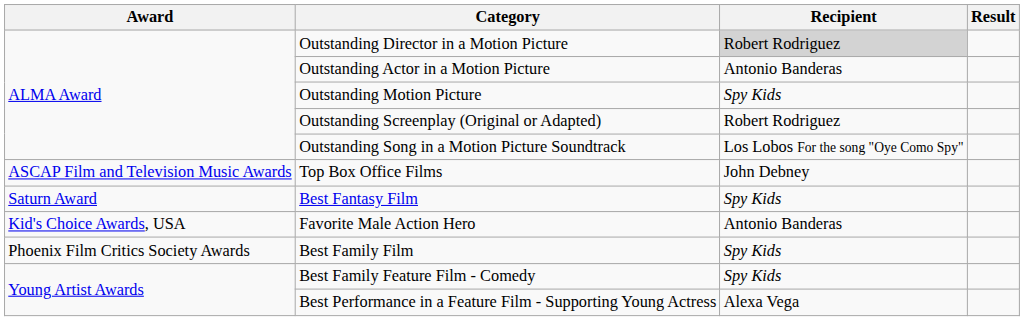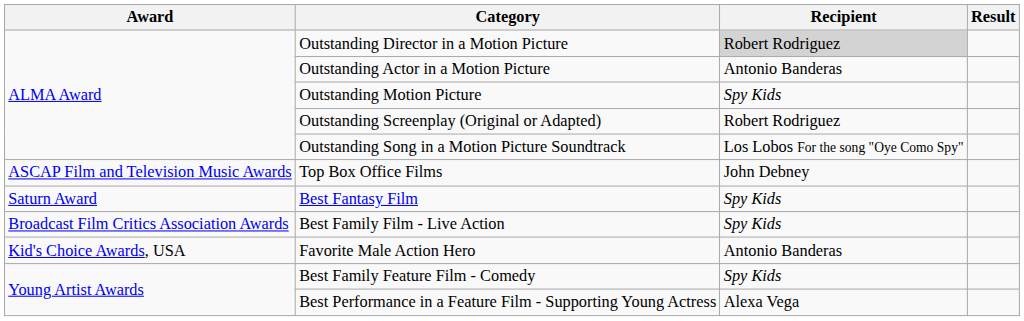+ row: Broadcast Film Critics Association Awards | Best Family Film - Live Action | Spy Kids
- row: Phoenix Film Critics Society Awards | Best Family Film | Spy Kids
